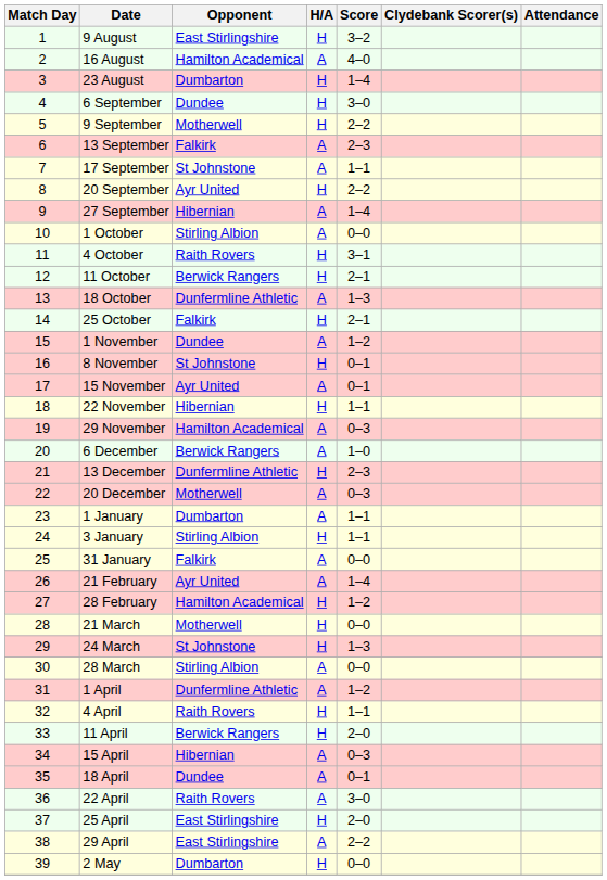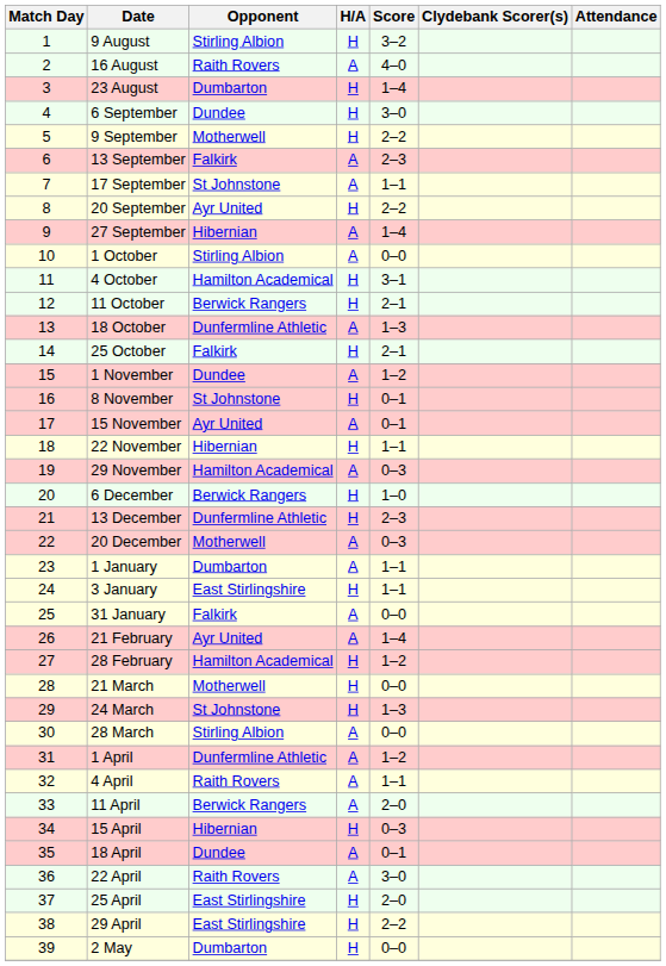9 August | Opponent: East Stirlingshire -> Stirling Albion
16 August | Opponent: Hamilton Academical -> Raith Rovers
4 October | Opponent: Raith Rovers -> Hamilton Academical
6 December | H/A: A -> H
3 January | Opponent: Stirling Albion -> East Stirlingshire
4 April | H/A: H -> A
11 April | H/A: H -> A
15 April | H/A: A -> H
29 April | H/A: A -> H
